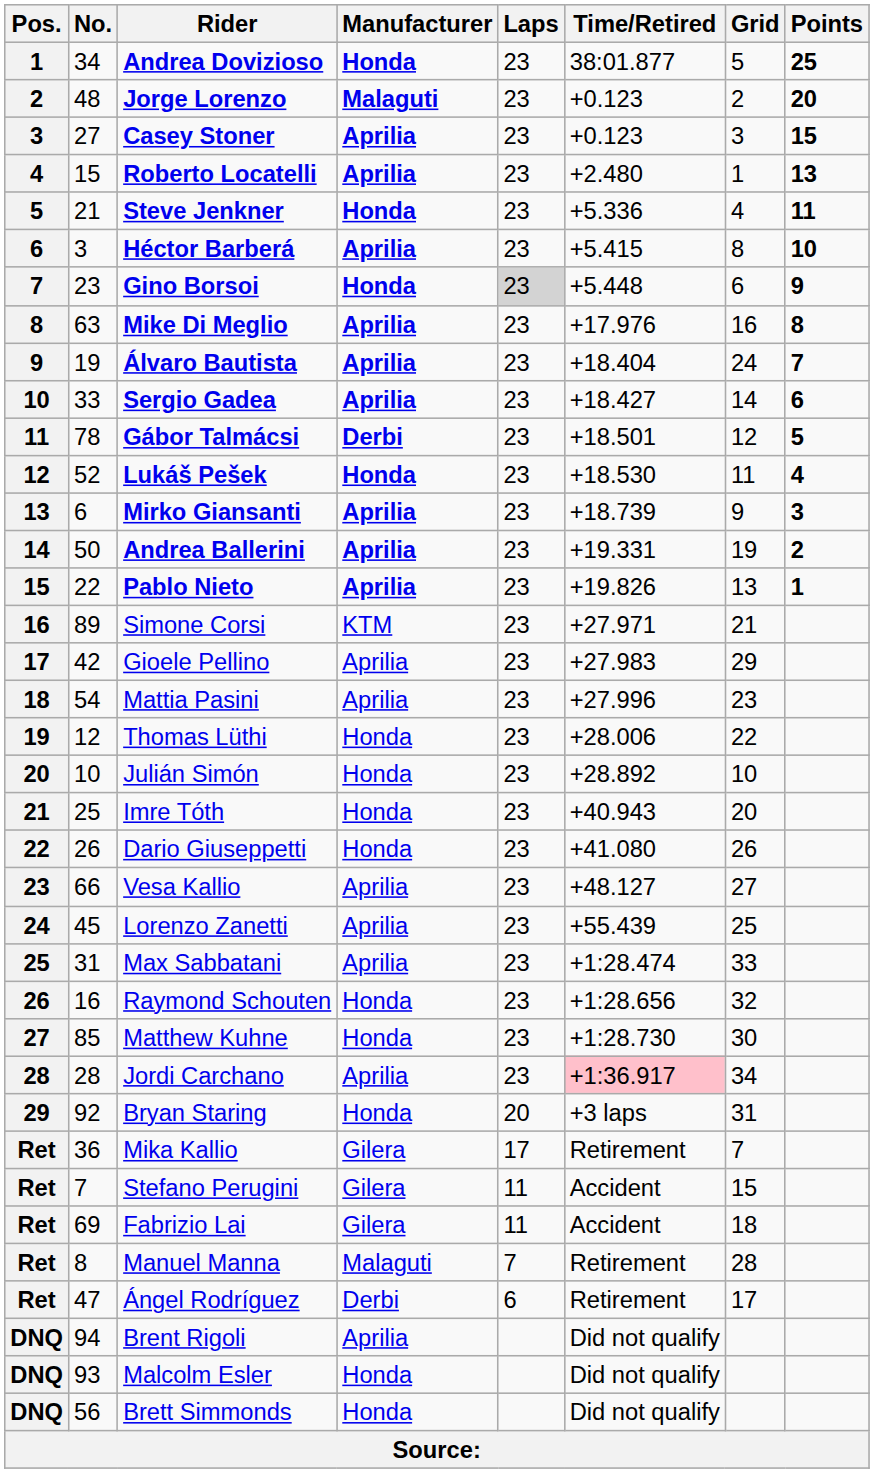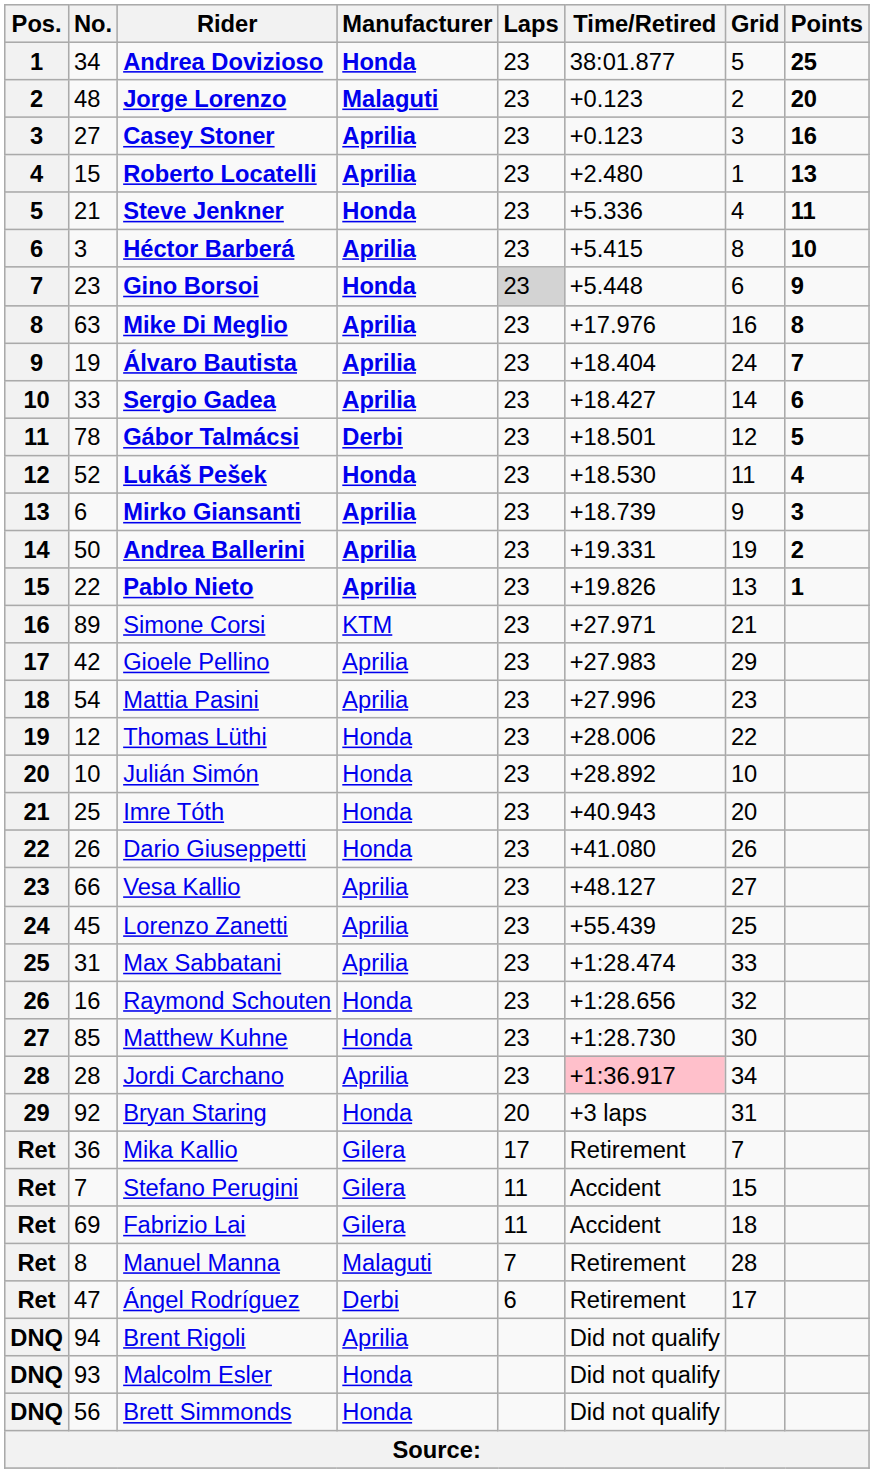Casey Stoner | Points: 15 -> 16
